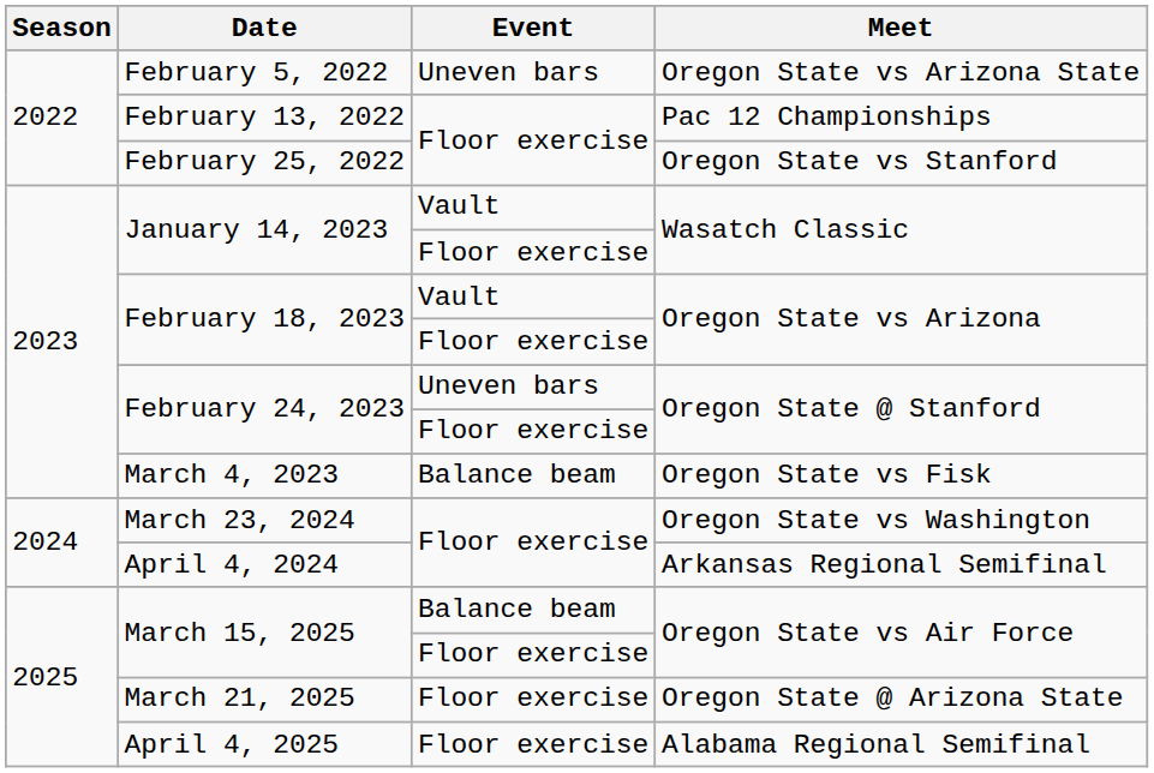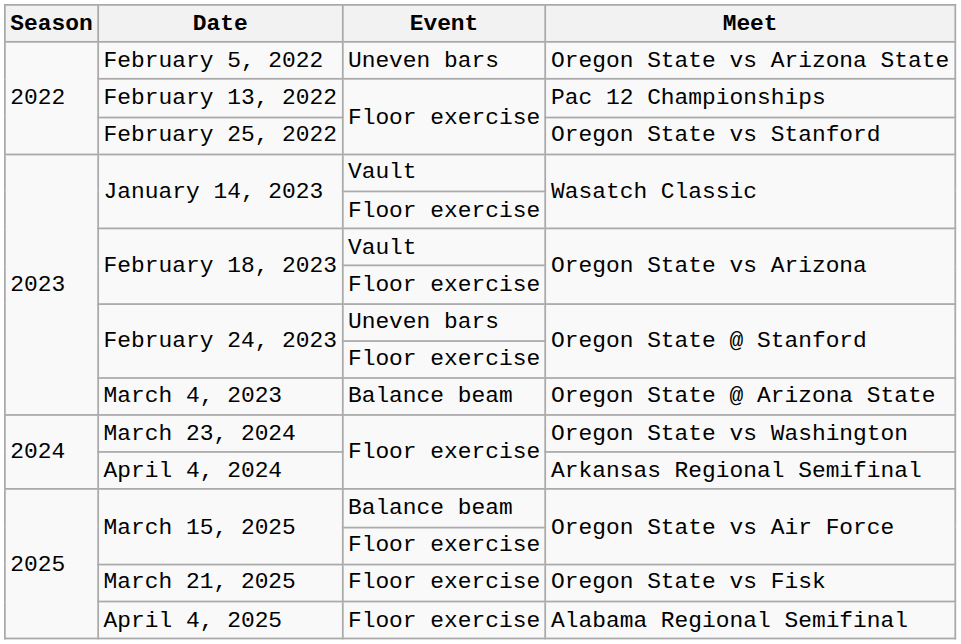March 4, 2023 | Meet: Oregon State vs Fisk -> Oregon State @ Arizona State
March 21, 2025 | Meet: Oregon State @ Arizona State -> Oregon State vs Fisk
